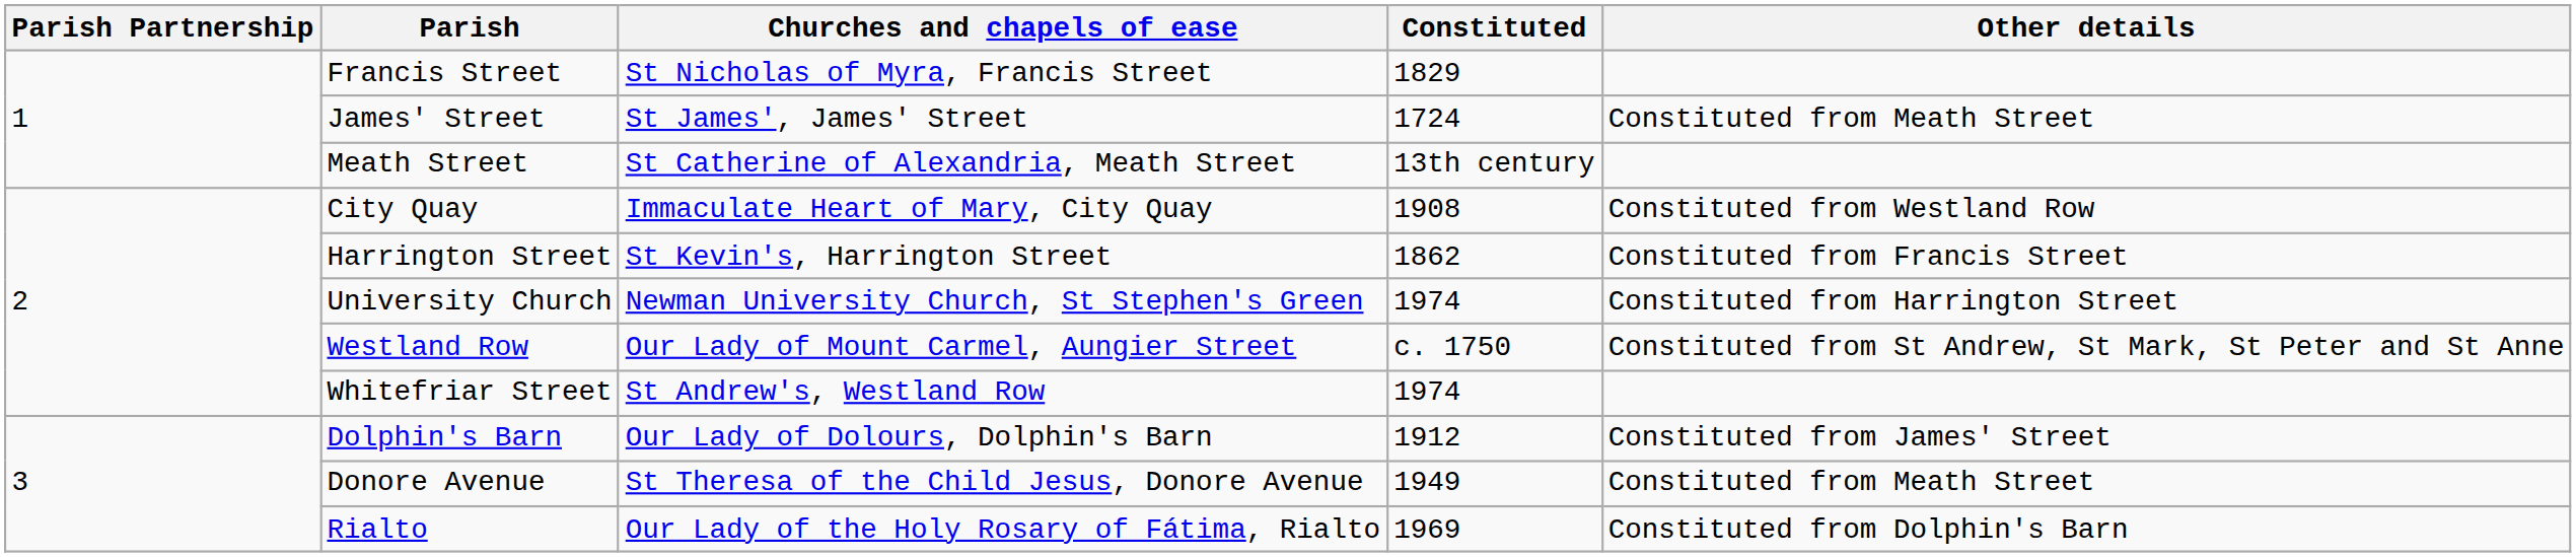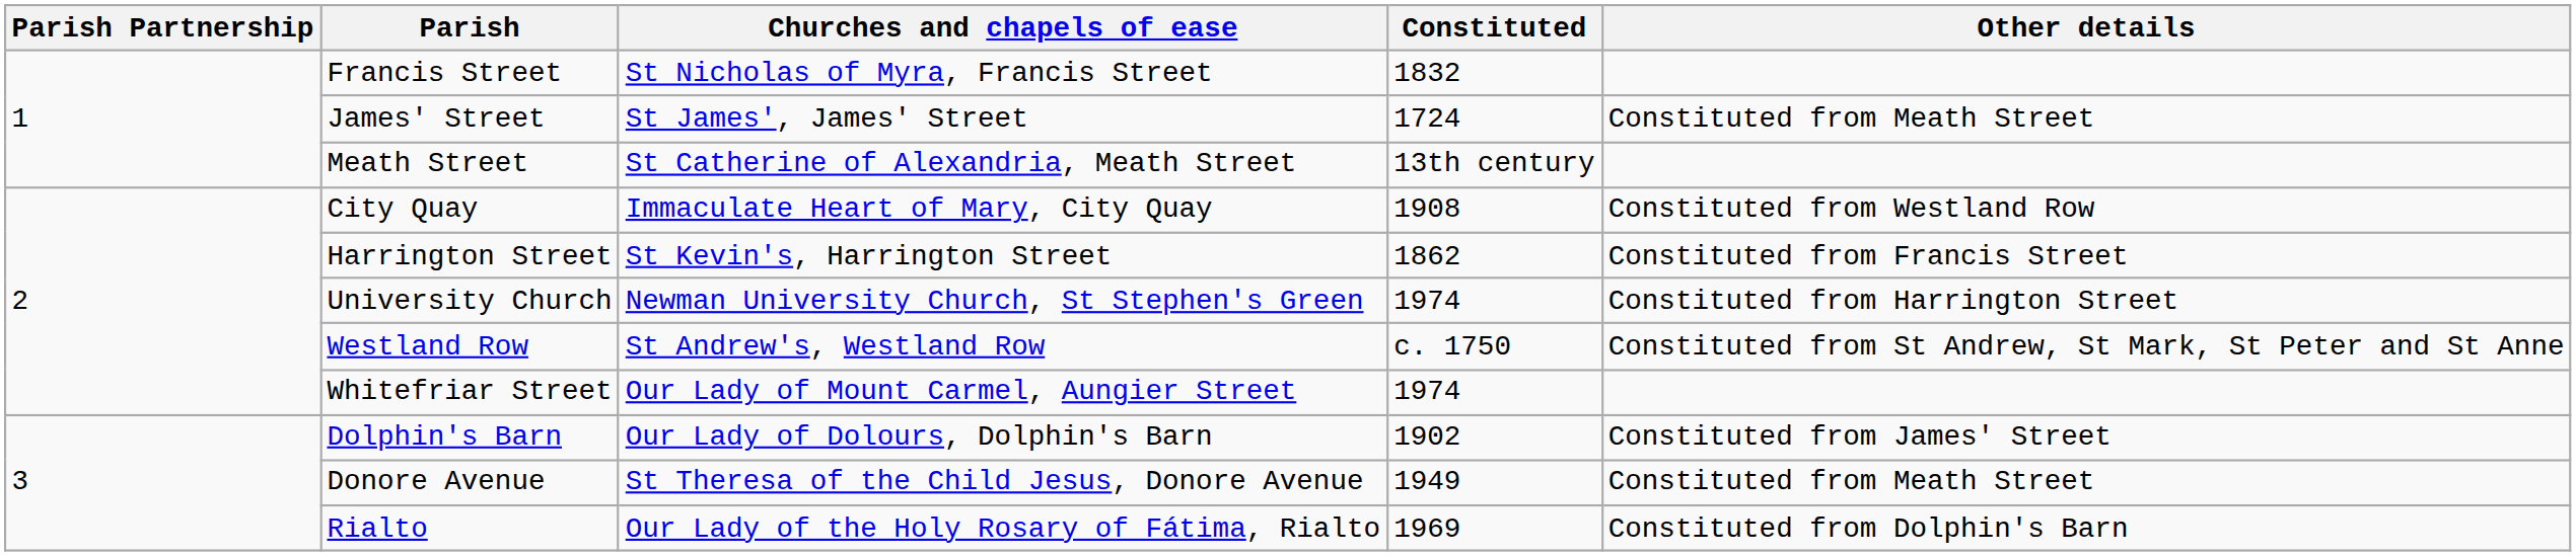Francis Street | Constituted: 1829 -> 1832
Westland Row | Churches and chapels of ease: Our Lady of Mount Carmel, Aungier Street -> St Andrew's, Westland Row
Whitefriar Street | Churches and chapels of ease: St Andrew's, Westland Row -> Our Lady of Mount Carmel, Aungier Street
Dolphin's Barn | Constituted: 1912 -> 1902
